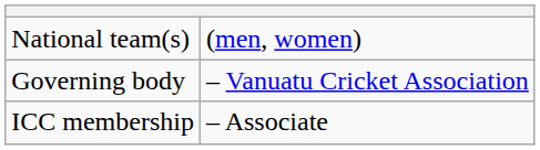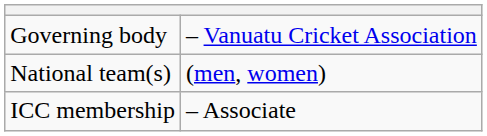rows swapped: Governing body <-> National team(s)
